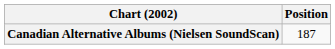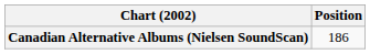Canadian Alternative Albums (Nielsen SoundScan) | Position: 187 -> 186
